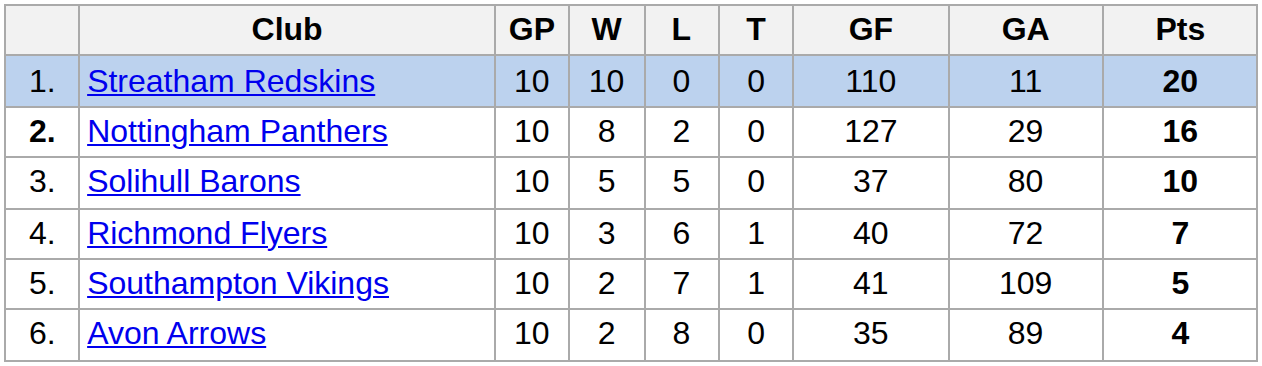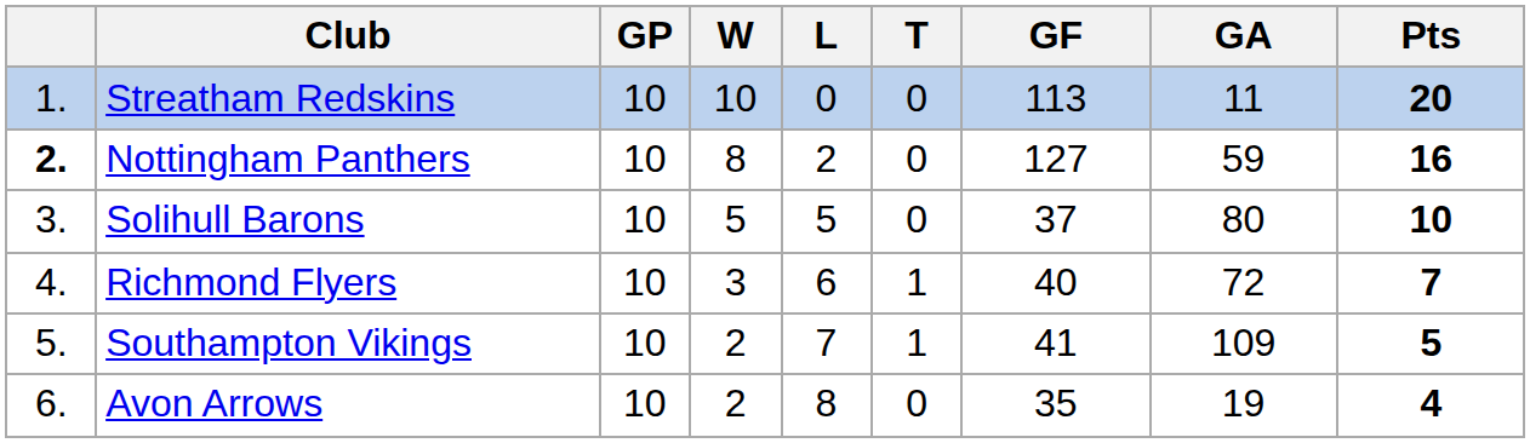Streatham Redskins | GF: 110 -> 113
Nottingham Panthers | GA: 29 -> 59
Avon Arrows | GA: 89 -> 19
